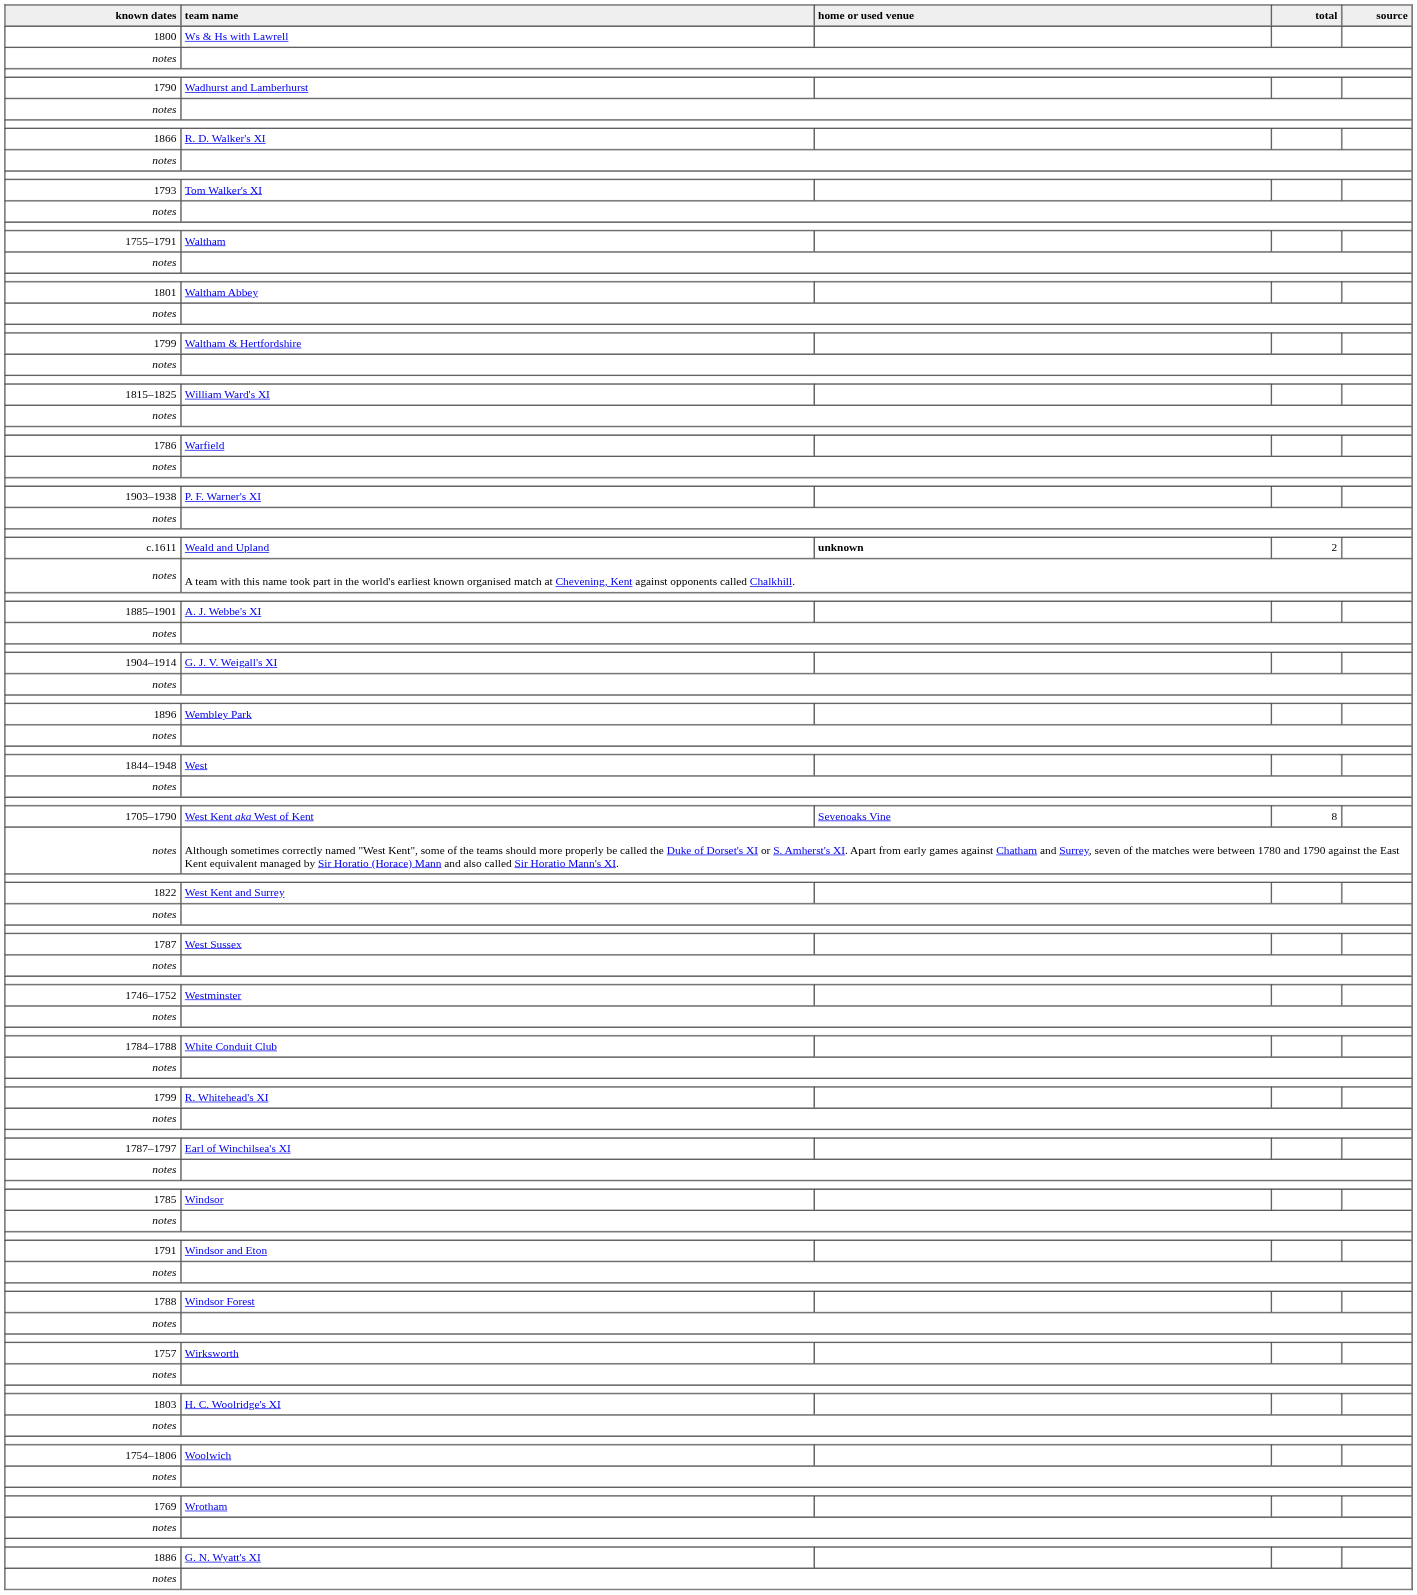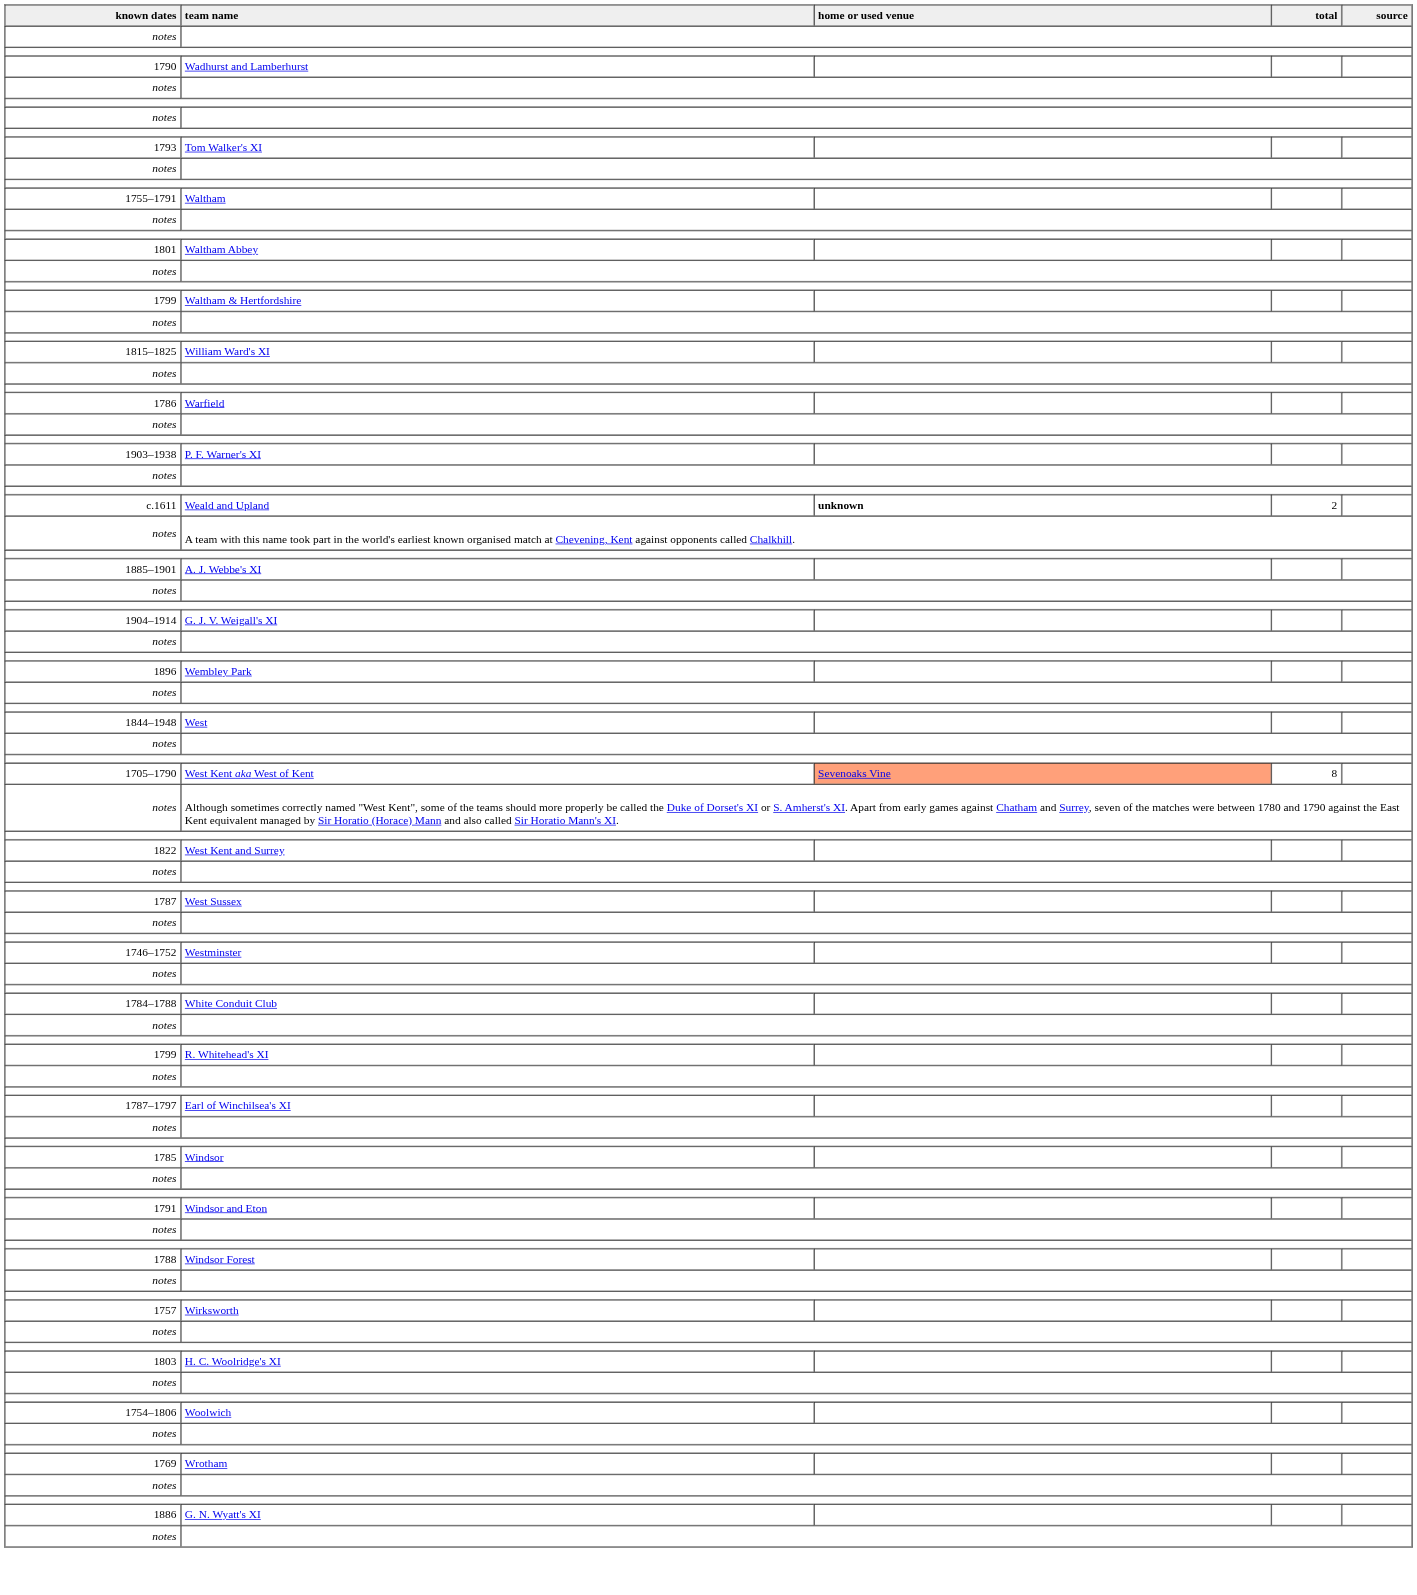- row: 1800 | Ws & Hs with Lawrell
- row: 1866 | R. D. Walker's XI
West Kent aka West of Kent | home or used venue: no background -> lightsalmon background
